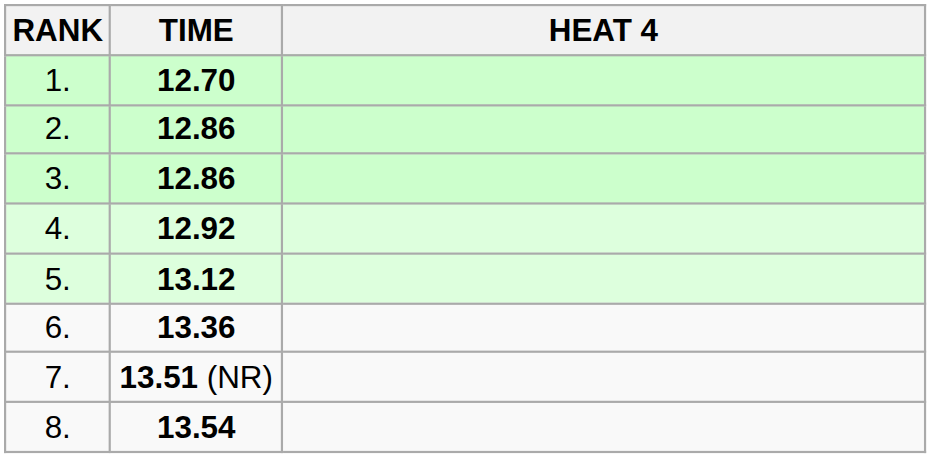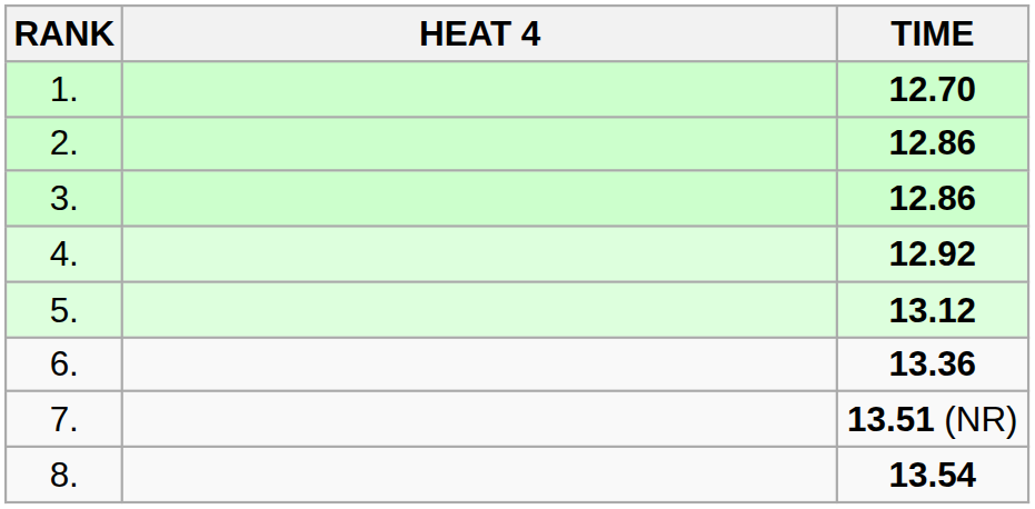columns swapped: HEAT 4 <-> TIME
